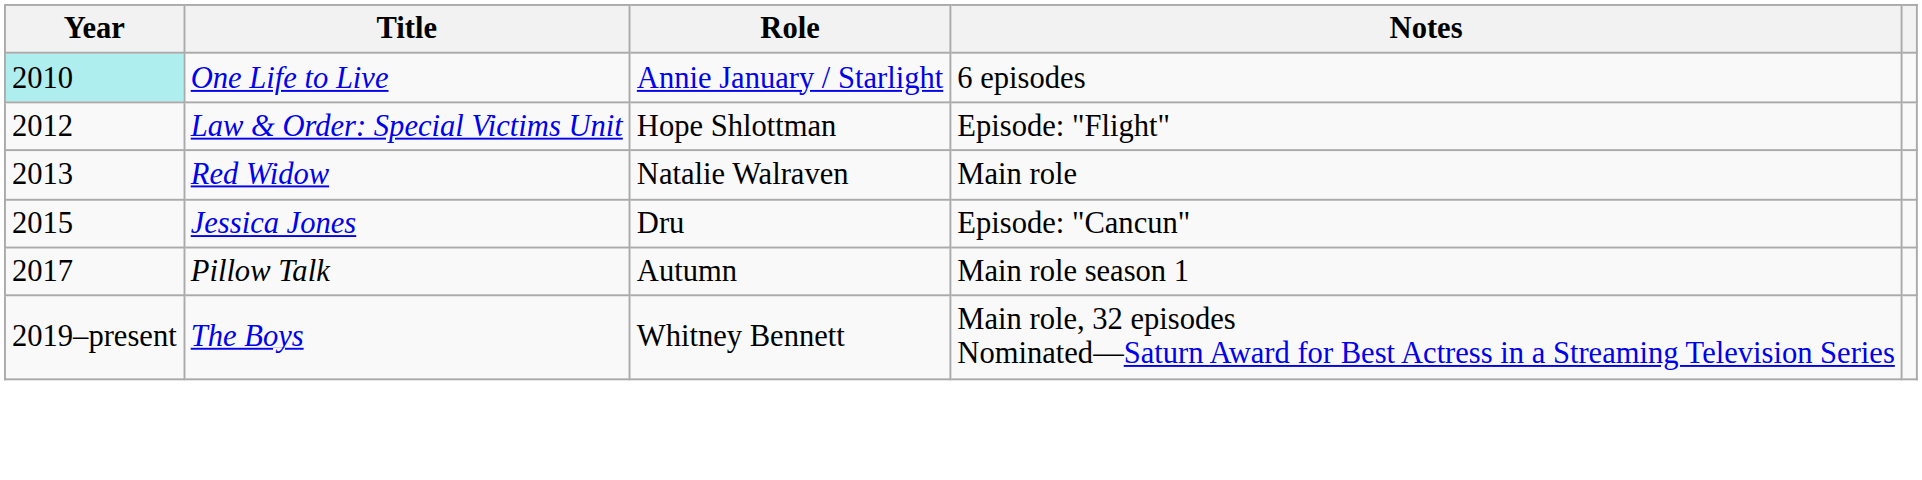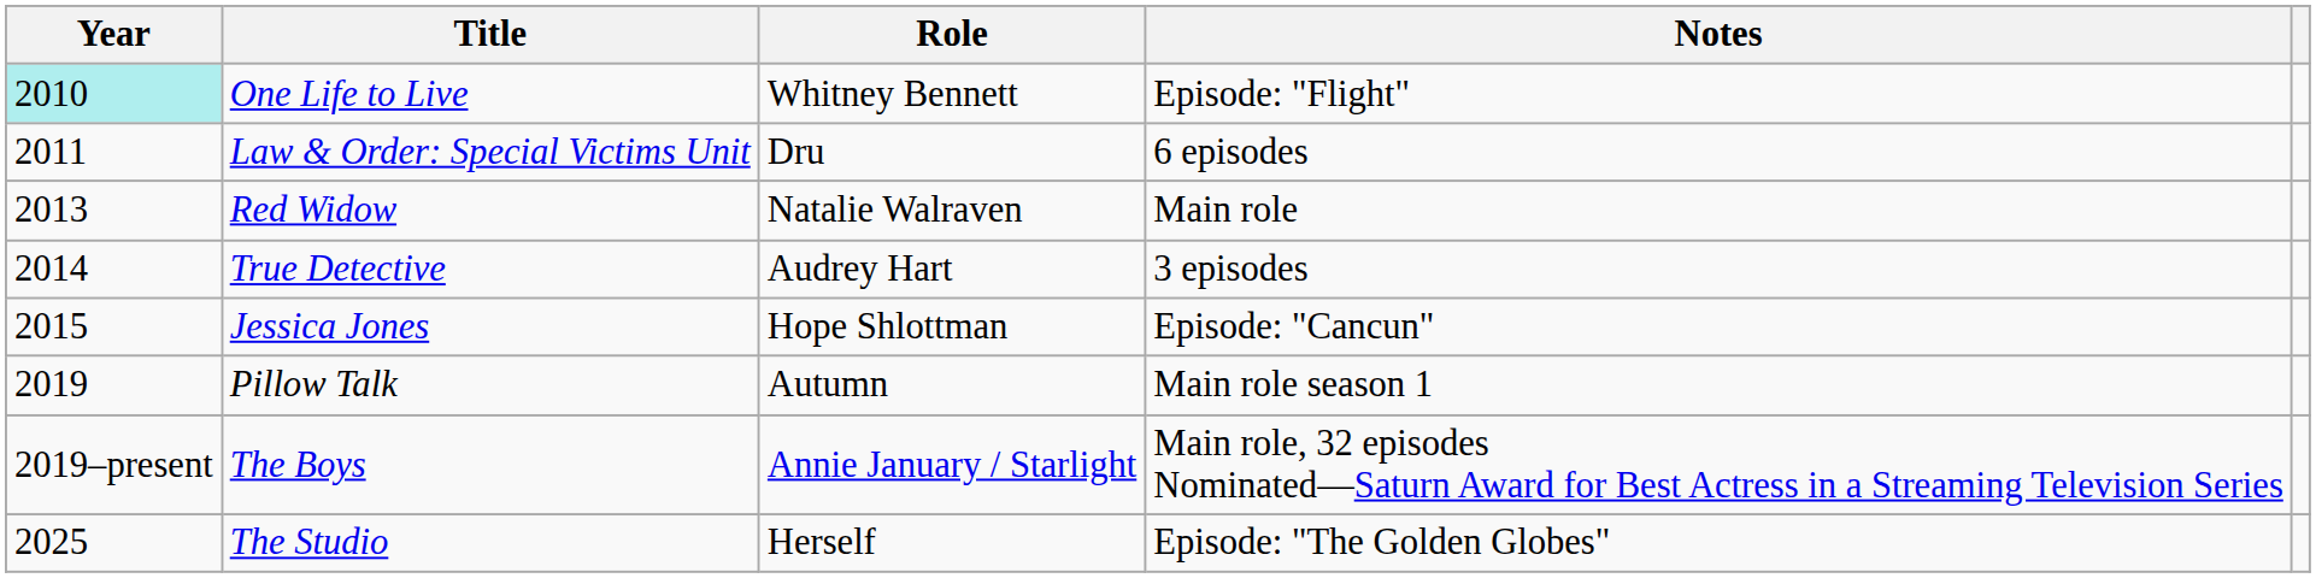One Life to Live | Role: Annie January / Starlight -> Whitney Bennett
One Life to Live | Notes: 6 episodes -> Episode: "Flight"
Law & Order: Special Victims Unit | Year: 2012 -> 2011
Law & Order: Special Victims Unit | Role: Hope Shlottman -> Dru
Law & Order: Special Victims Unit | Notes: Episode: "Flight" -> 6 episodes
+ row: 2014 | True Detective | Audrey Hart | 3 episodes
Jessica Jones | Role: Dru -> Hope Shlottman
Pillow Talk | Year: 2017 -> 2019
The Boys | Role: Whitney Bennett -> Annie January / Starlight
+ row: 2025 | The Studio | Herself | Episode: "The Golden Globes"
